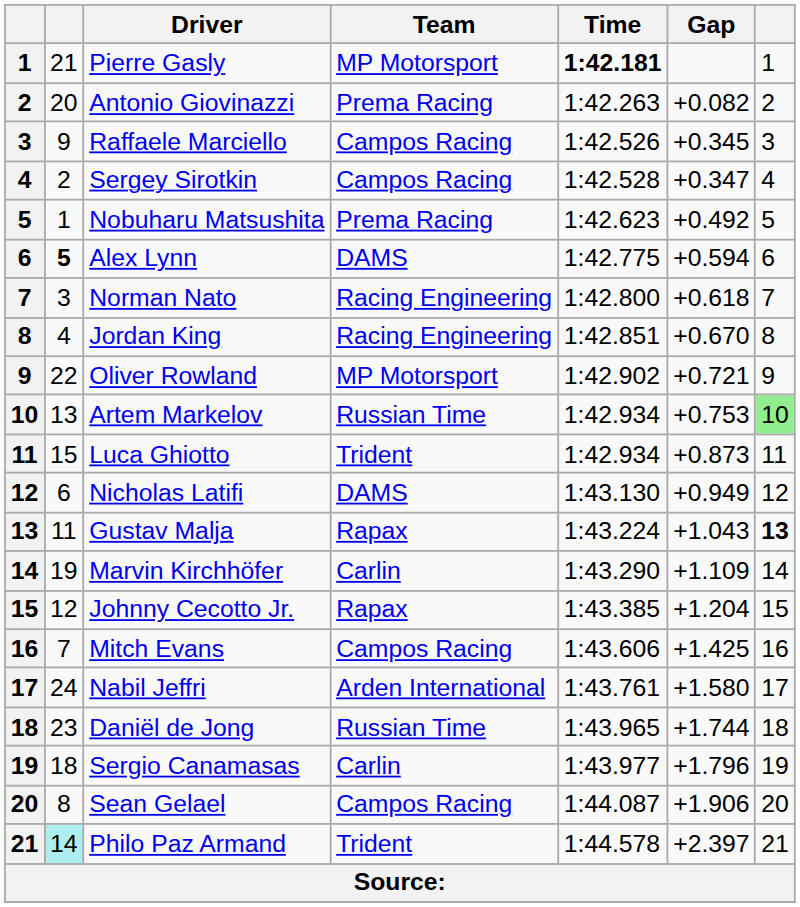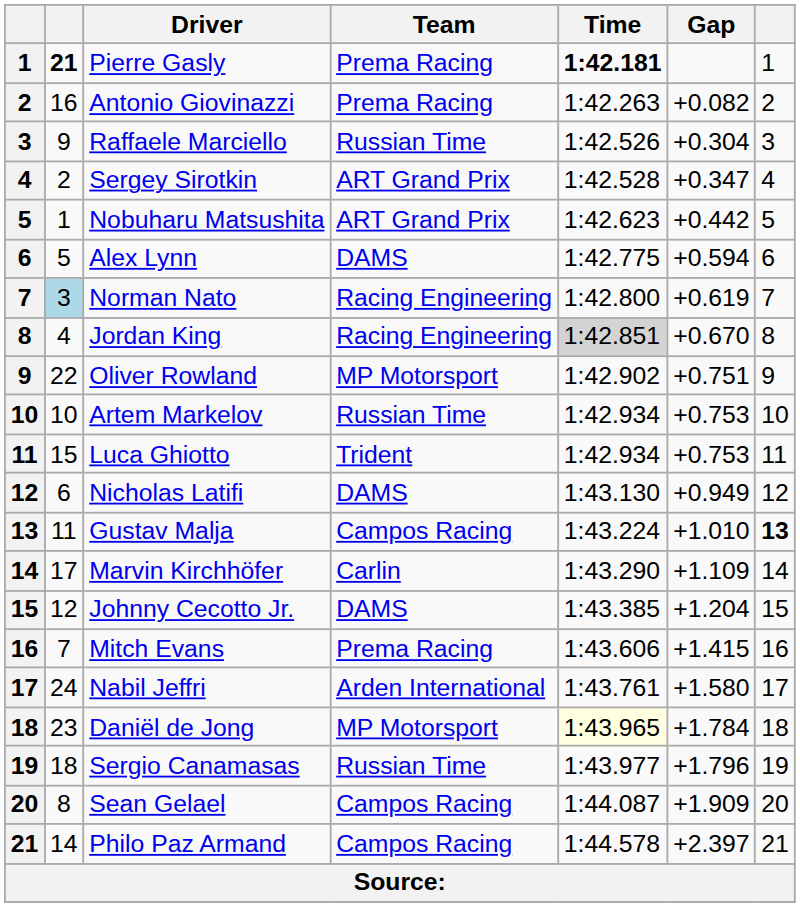Pierre Gasly | column 2: normal -> bold
Pierre Gasly | Team: MP Motorsport -> Prema Racing
Antonio Giovinazzi | column 2: 20 -> 16
Raffaele Marciello | Team: Campos Racing -> Russian Time
Raffaele Marciello | Gap: +0.345 -> +0.304
Sergey Sirotkin | Team: Campos Racing -> ART Grand Prix
Nobuharu Matsushita | Team: Prema Racing -> ART Grand Prix
Nobuharu Matsushita | Gap: +0.492 -> +0.442
Alex Lynn | column 2: bold -> normal
Norman Nato | column 2: no background -> lightblue background
Norman Nato | Gap: +0.618 -> +0.619
Jordan King | Time: no background -> lightgrey background
Oliver Rowland | Gap: +0.721 -> +0.751
Artem Markelov | column 2: 13 -> 10
Artem Markelov | column 7: lightgreen background -> no background
Luca Ghiotto | Gap: +0.873 -> +0.753
Gustav Malja | Team: Rapax -> Campos Racing
Gustav Malja | Gap: +1.043 -> +1.010
Marvin Kirchhöfer | column 2: 19 -> 17
Johnny Cecotto Jr. | Team: Rapax -> DAMS
Mitch Evans | Team: Campos Racing -> Prema Racing
Mitch Evans | Gap: +1.425 -> +1.415
Daniël de Jong | Team: Russian Time -> MP Motorsport
Daniël de Jong | Time: no background -> lightyellow background
Daniël de Jong | Gap: +1.744 -> +1.784
Sergio Canamasas | Team: Carlin -> Russian Time
Sean Gelael | Gap: +1.906 -> +1.909
Philo Paz Armand | column 2: paleturquoise background -> no background
Philo Paz Armand | Team: Trident -> Campos Racing
